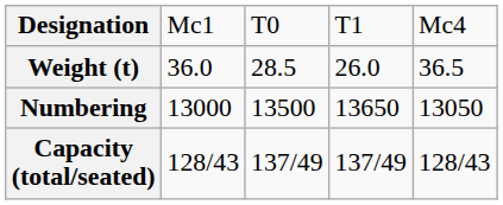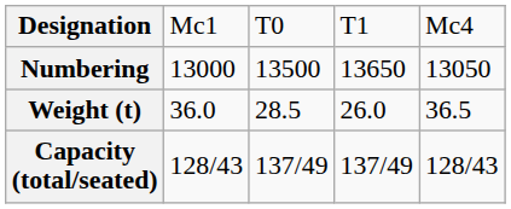rows swapped: Numbering <-> Weight (t)
